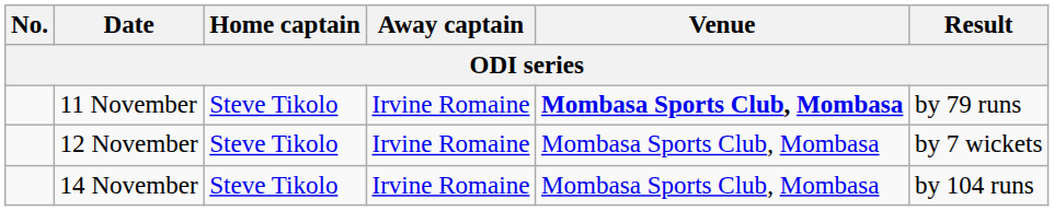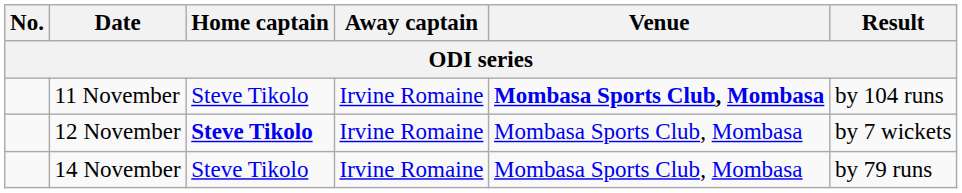11 November | Result: by 79 runs -> by 104 runs
12 November | Home captain: normal -> bold
14 November | Result: by 104 runs -> by 79 runs
